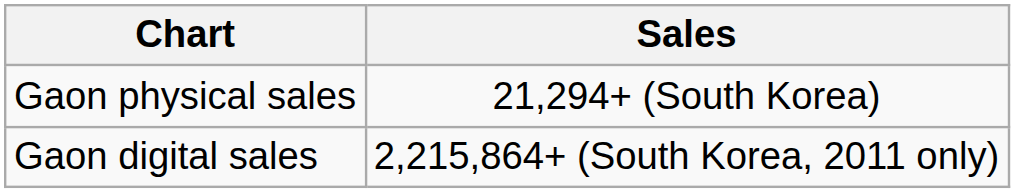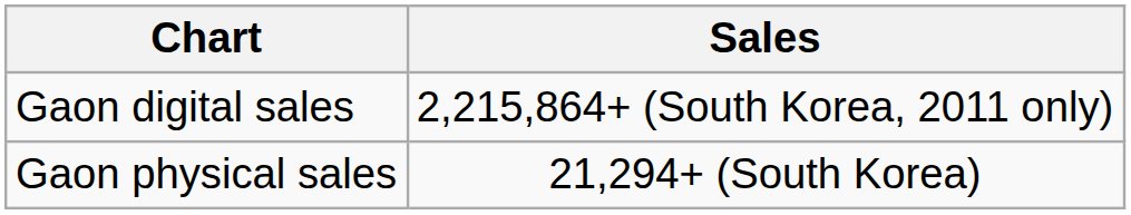rows swapped: Gaon physical sales <-> Gaon digital sales
